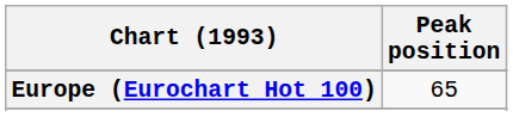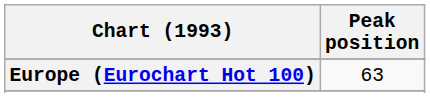Europe (Eurochart Hot 100) | Peak position: 65 -> 63
